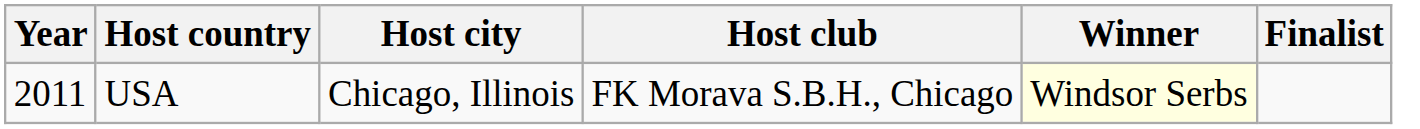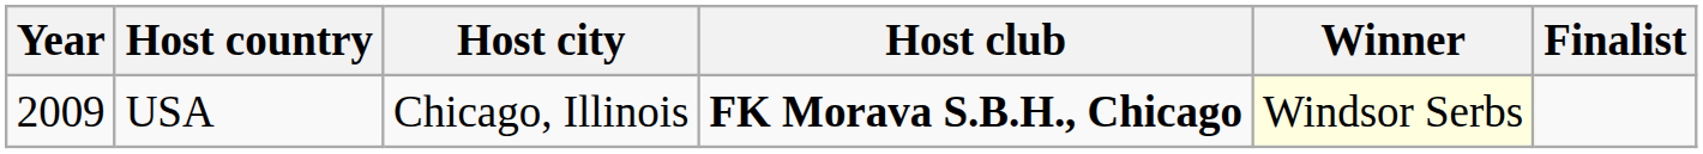USA | Year: 2011 -> 2009
USA | Host club: normal -> bold
